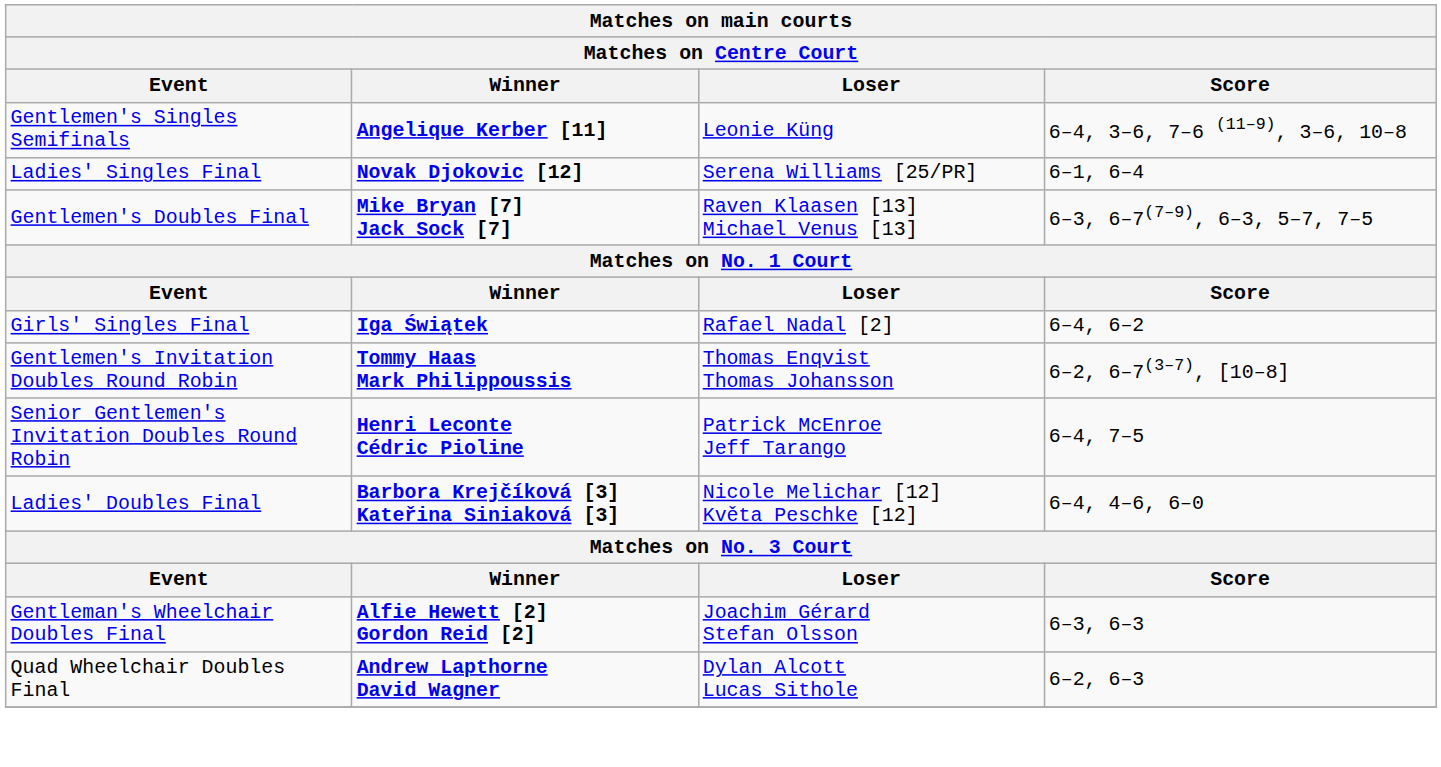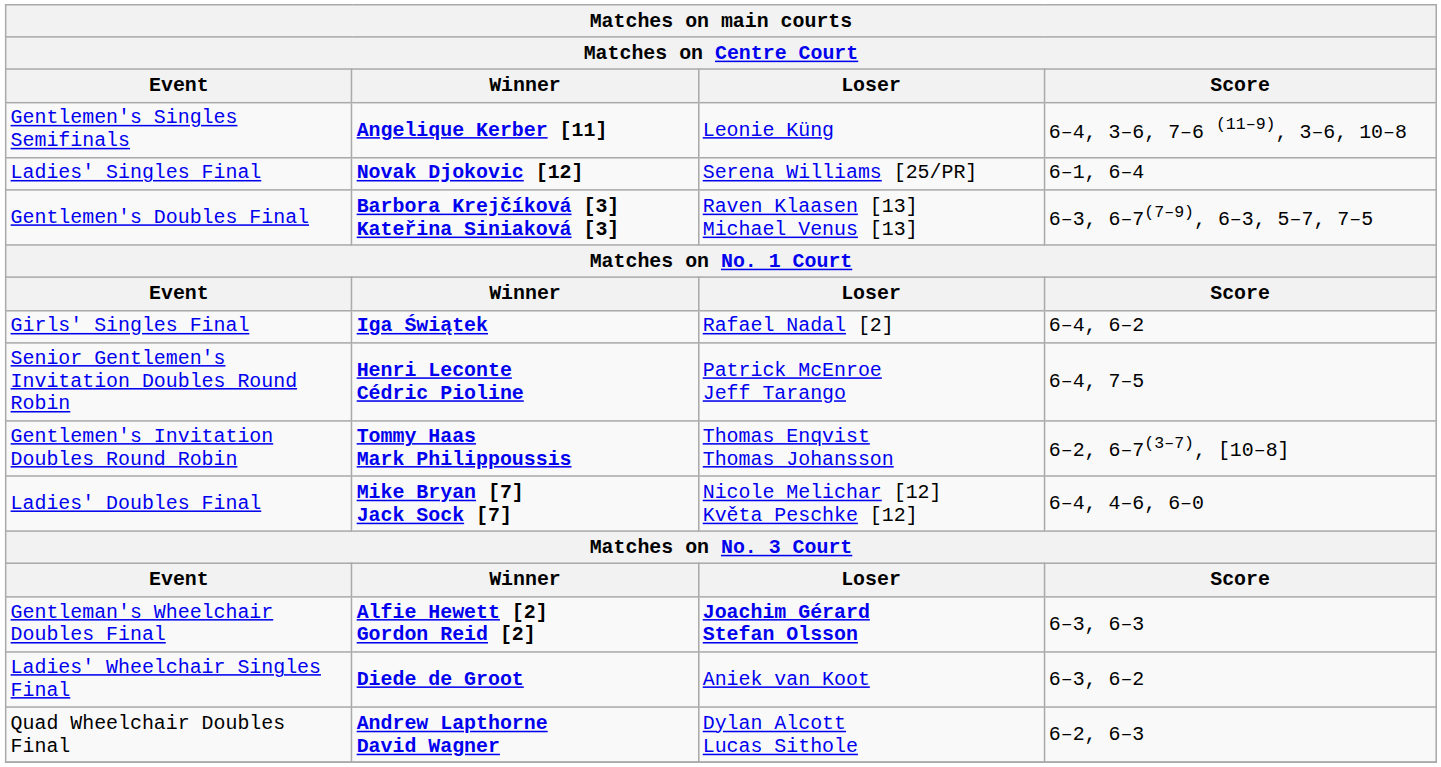Gentlemen's Doubles Final | Winner: Mike Bryan [7] Jack Sock [7] -> Barbora Krejčíková [3] Kateřina Siniaková [3]
rows swapped: Senior Gentlemen's Invitation Doubles Round Robin <-> Gentlemen's Invitation Doubles Round Robin
Ladies' Doubles Final | Winner: Barbora Krejčíková [3] Kateřina Siniaková [3] -> Mike Bryan [7] Jack Sock [7]
Gentleman's Wheelchair Doubles Final | Loser: normal -> bold
+ row: Ladies' Wheelchair Singles Final | Diede de Groot | Aniek van Koot | 6–3, 6–2
